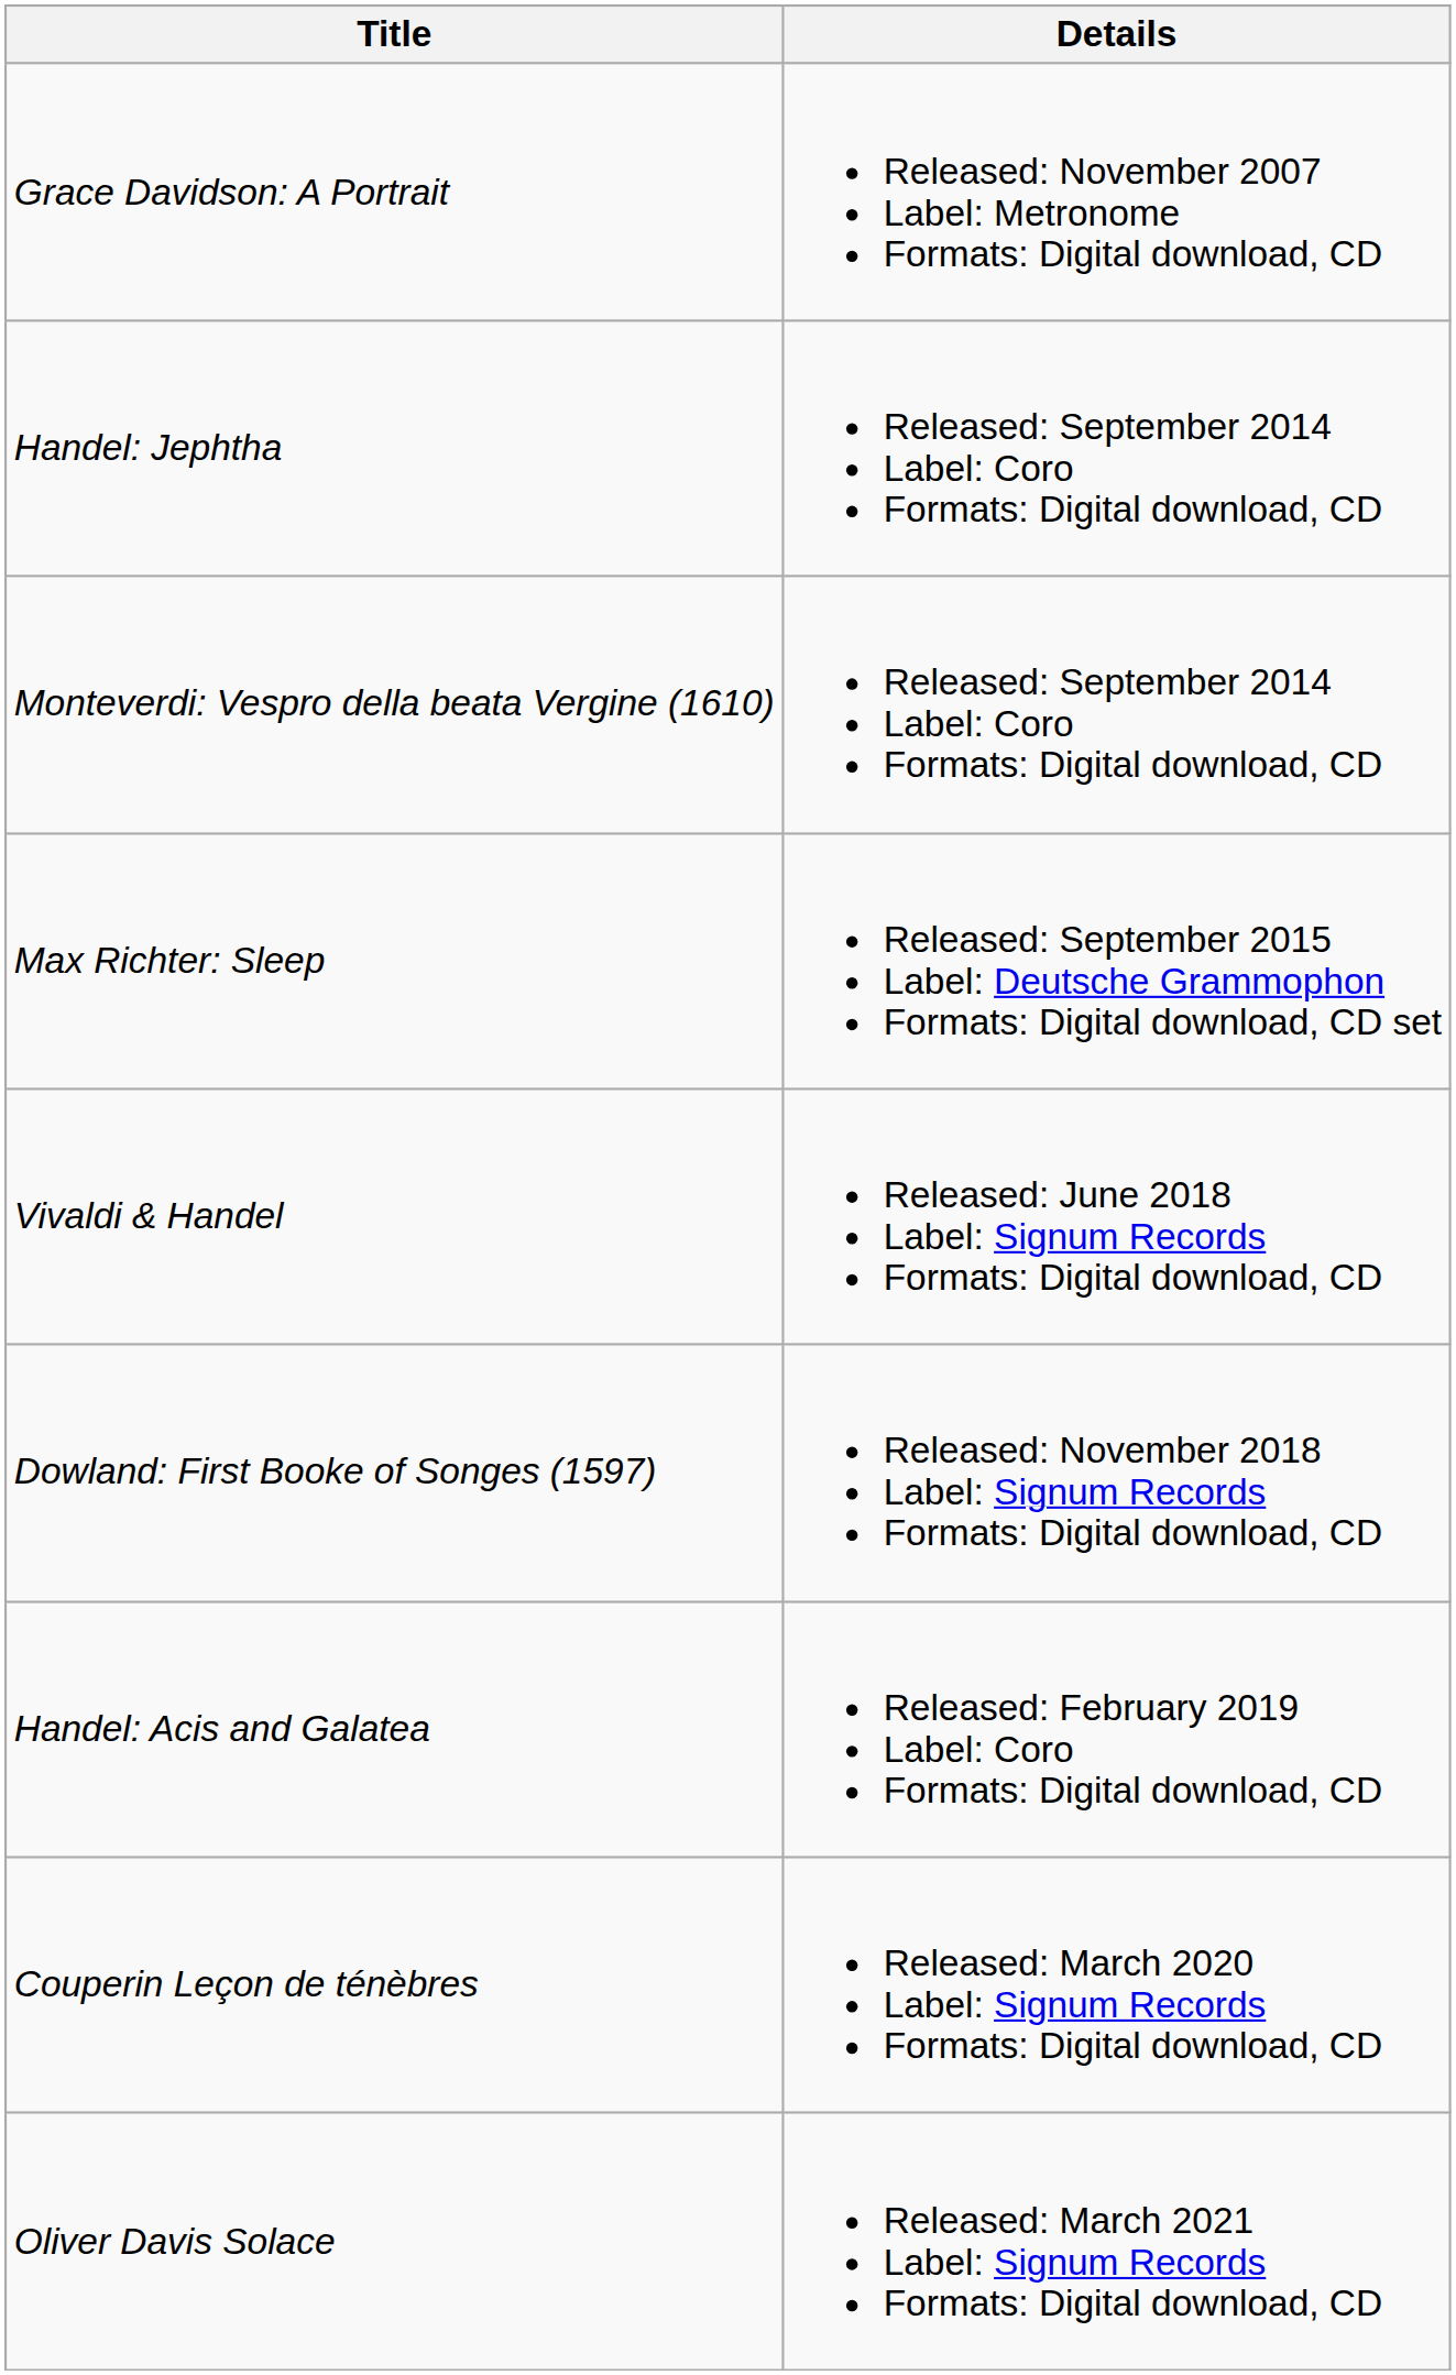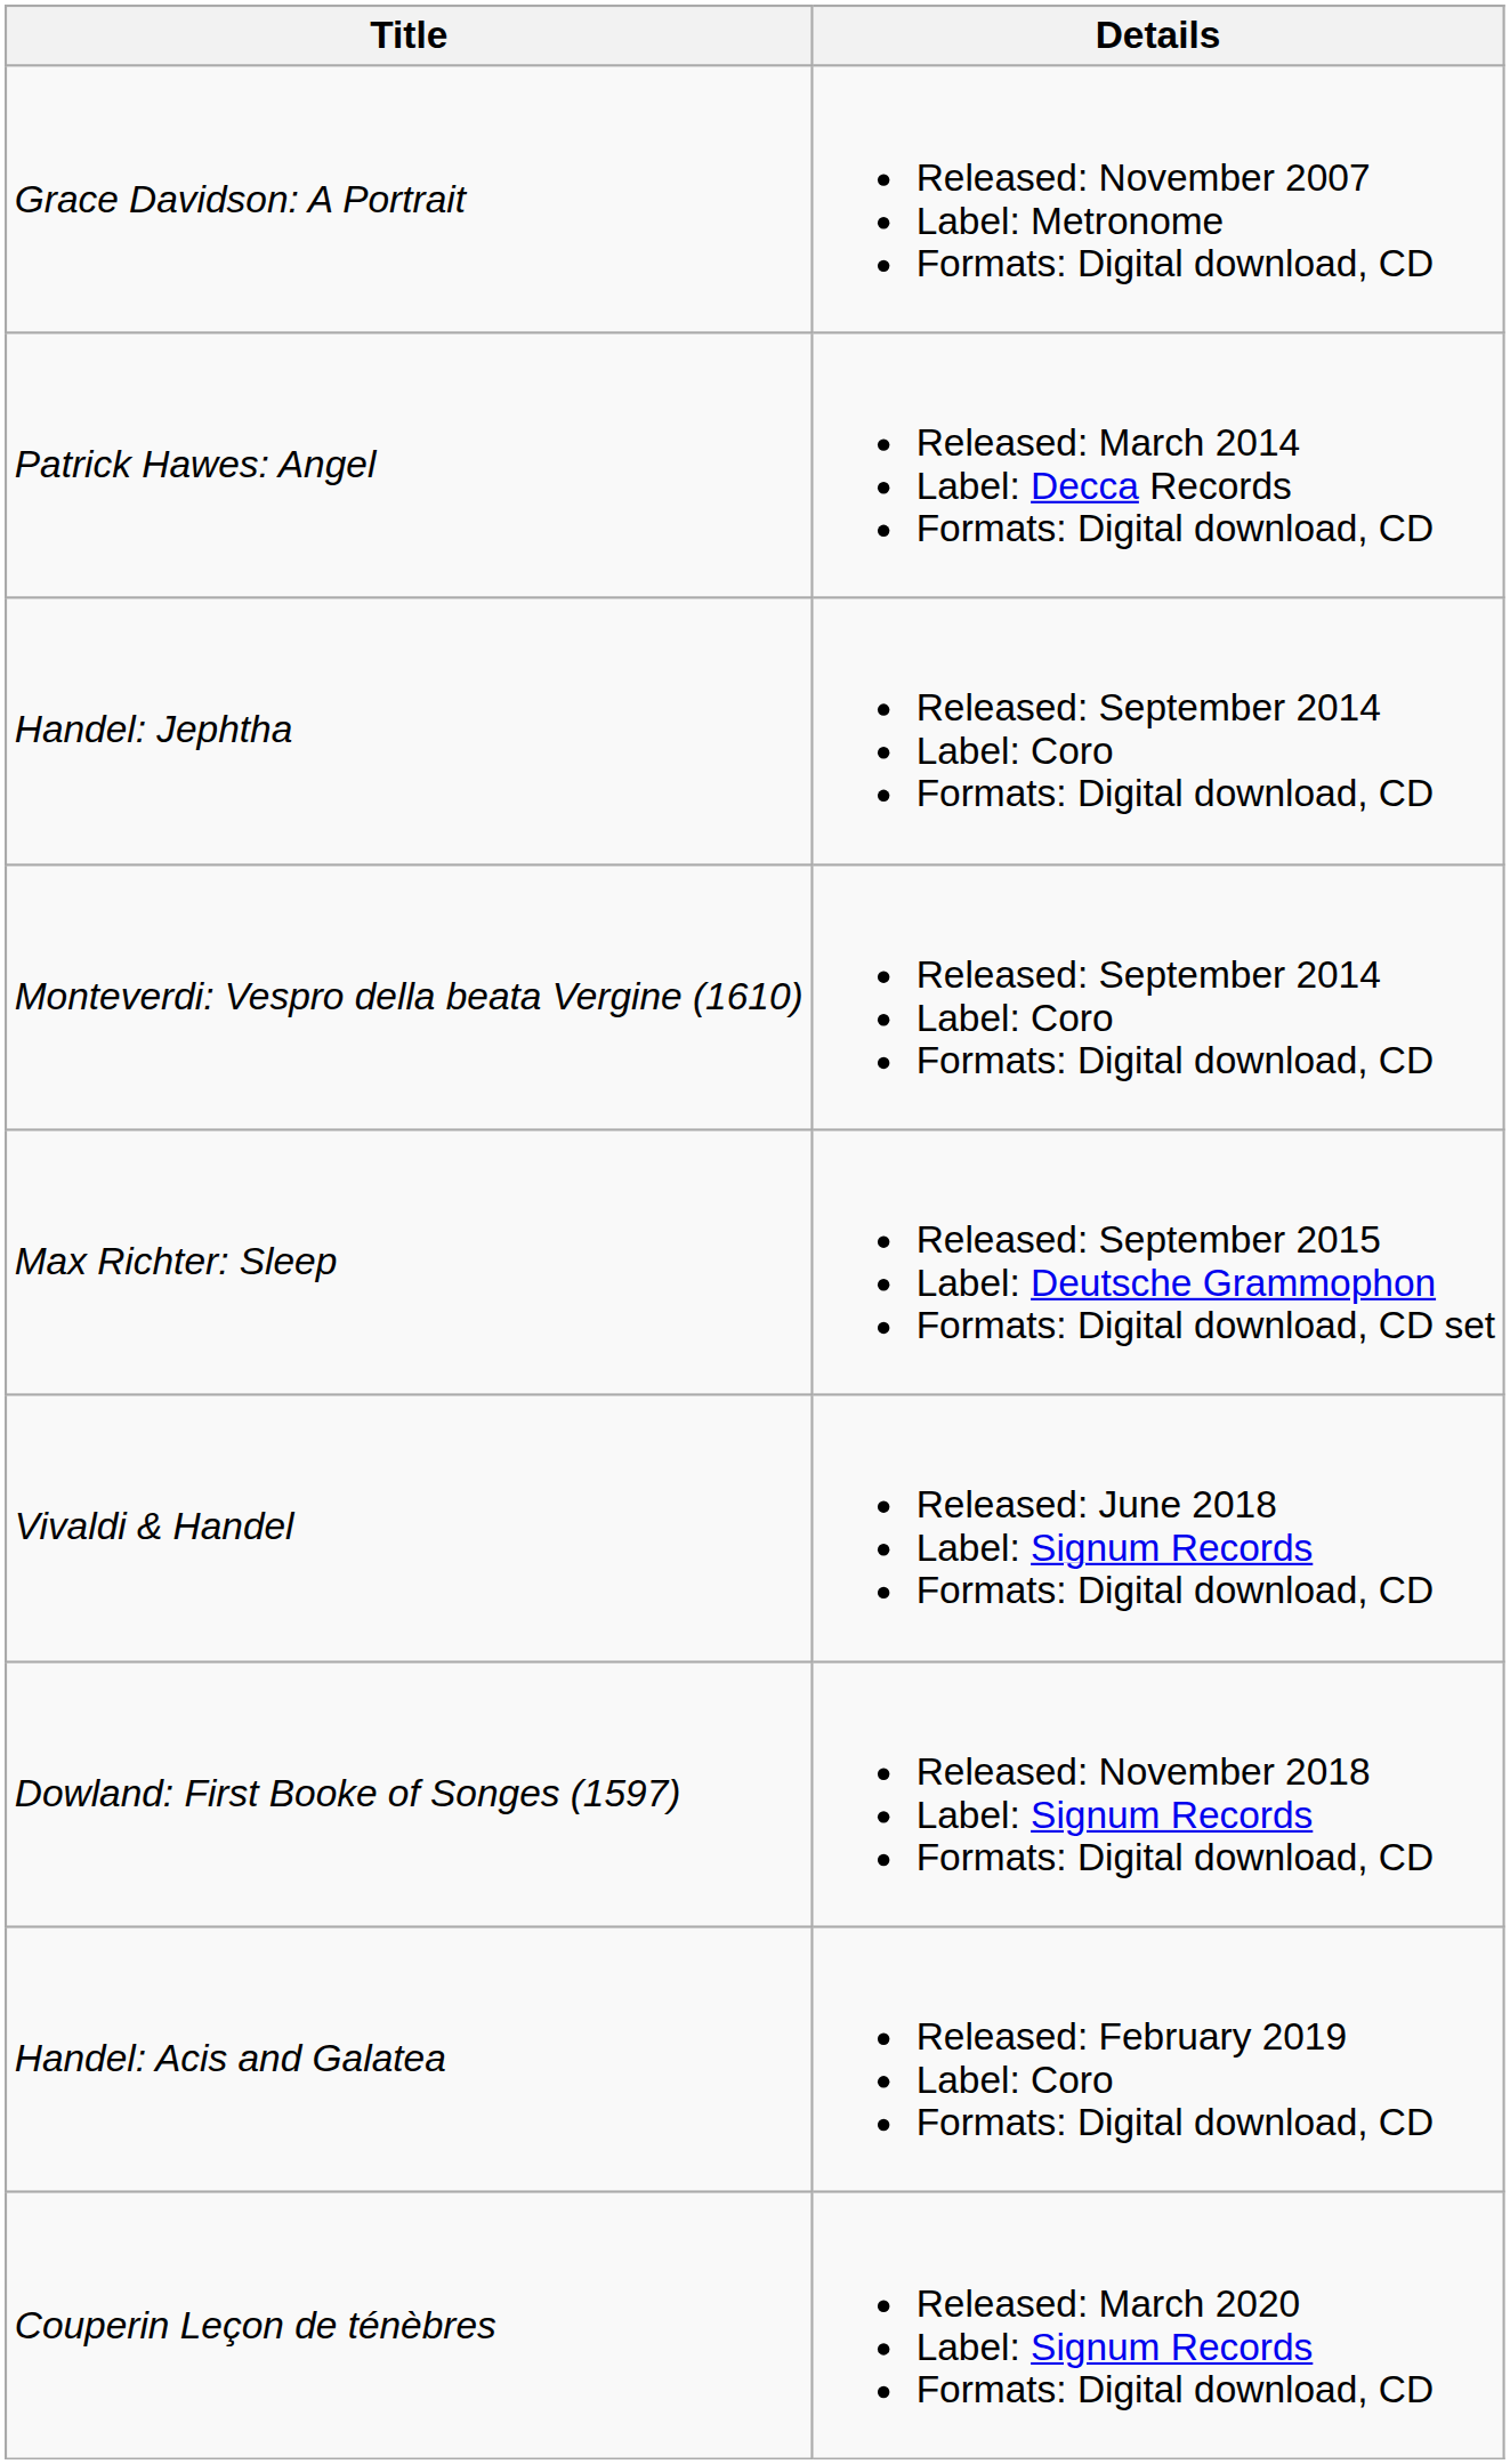+ row: Patrick Hawes: Angel | Released: March 2014 Label: Decca Records Formats: Digital download, CD
- row: Oliver Davis Solace | Released: March 2021 Label: Signum Records Formats: Digital download, CD
